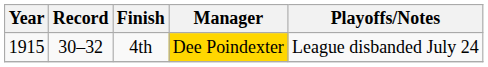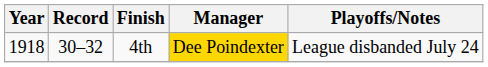4th | Year: 1915 -> 1918
